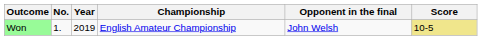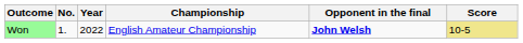Won | Year: 2019 -> 2022
Won | Opponent in the final: normal -> bold
